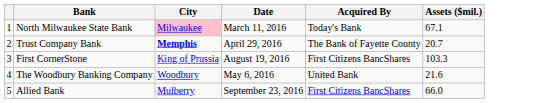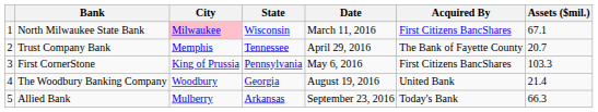+ column: State | Wisconsin | Tennessee | Pennsylvania | Georgia | Arkansas
North Milwaukee State Bank | Acquired By: Today's Bank -> First Citizens BancShares
Trust Company Bank | City: bold -> normal
First CornerStone | Date: August 19, 2016 -> May 6, 2016
The Woodbury Banking Company | Date: May 6, 2016 -> August 19, 2016
The Woodbury Banking Company | Assets ($mil.): 21.6 -> 21.4
Allied Bank | Acquired By: First Citizens BancShares -> Today's Bank
Allied Bank | Assets ($mil.): 66.0 -> 66.3
